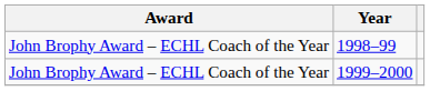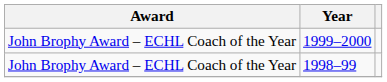rows swapped: 1998–99 <-> 1999–2000
